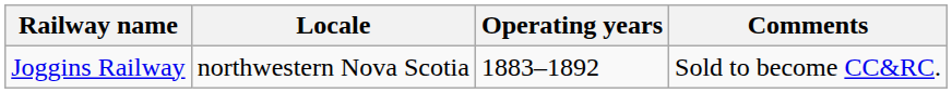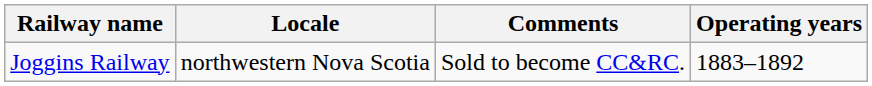columns swapped: Operating years <-> Comments
